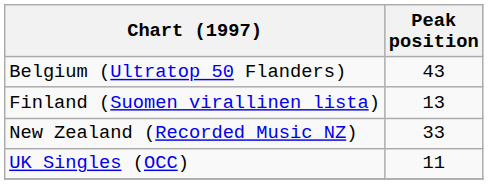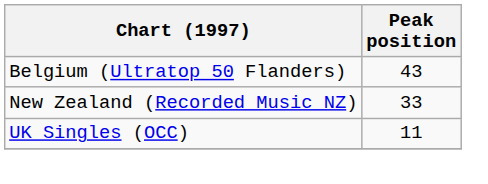- row: Finland (Suomen virallinen lista) | 13
